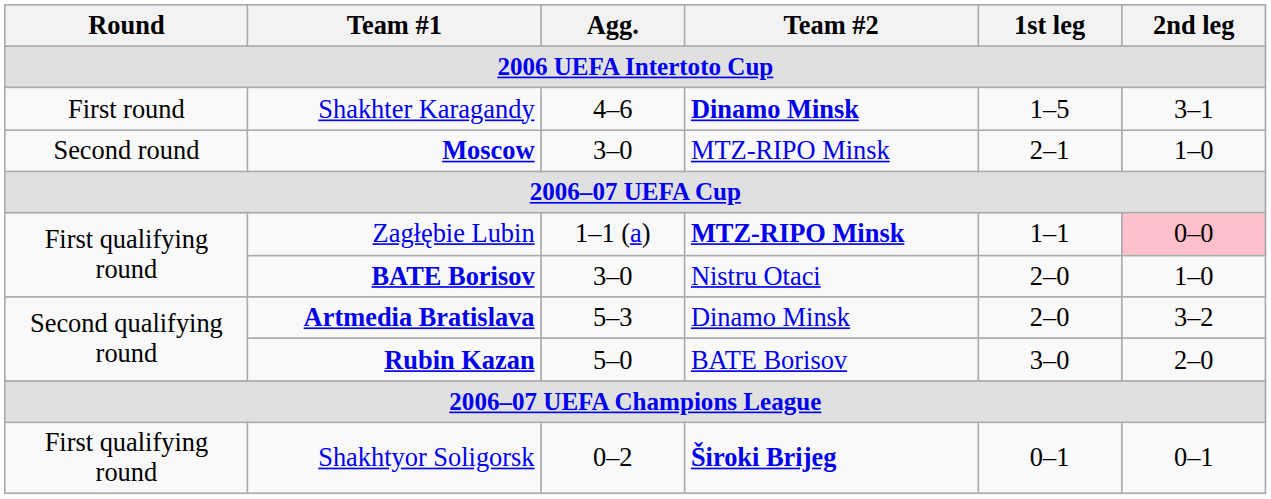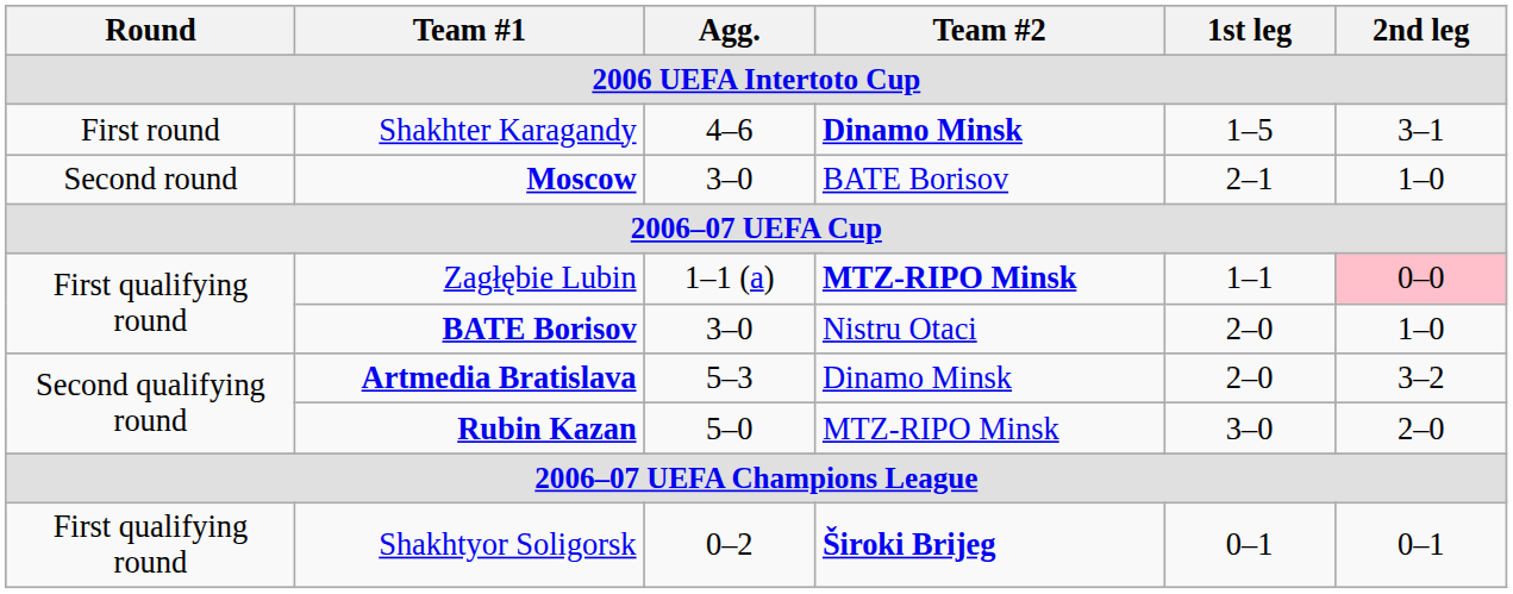Moscow | Team #2: MTZ-RIPO Minsk -> BATE Borisov
Rubin Kazan | Team #2: BATE Borisov -> MTZ-RIPO Minsk
